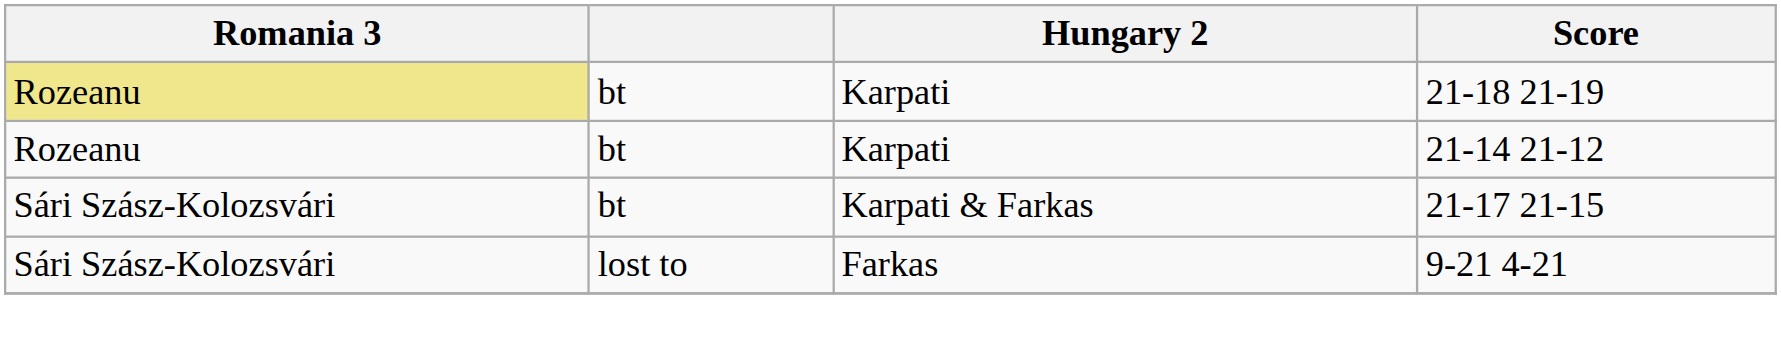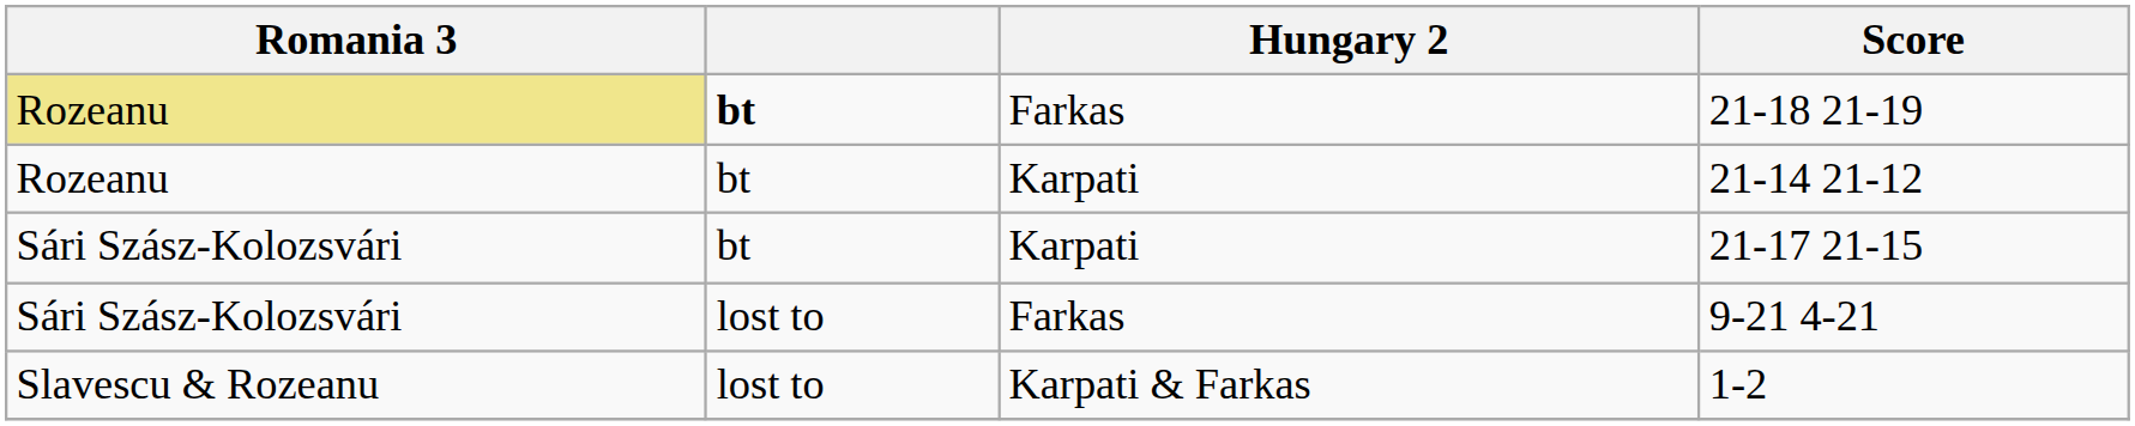21-18 21-19 | column 2: normal -> bold
21-18 21-19 | Hungary 2: Karpati -> Farkas
21-17 21-15 | Hungary 2: Karpati & Farkas -> Karpati
+ row: Slavescu & Rozeanu | lost to | Karpati & Farkas | 1-2
